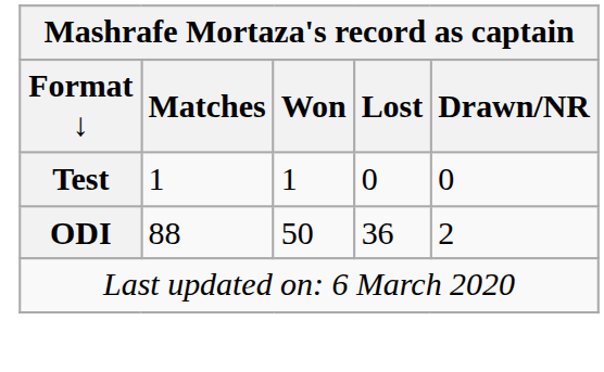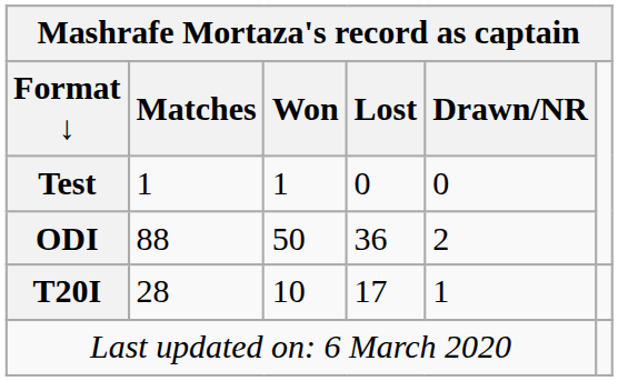+ row: T20I | 28 | 10 | 17 | 1
